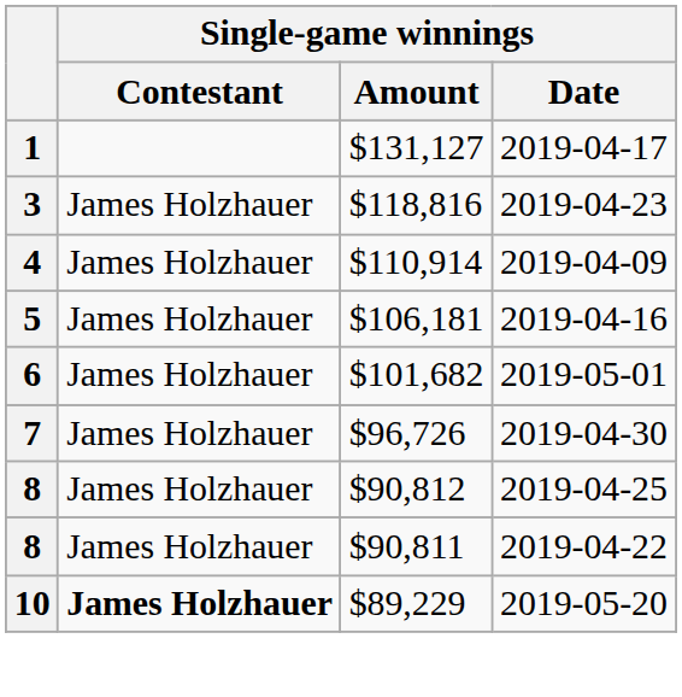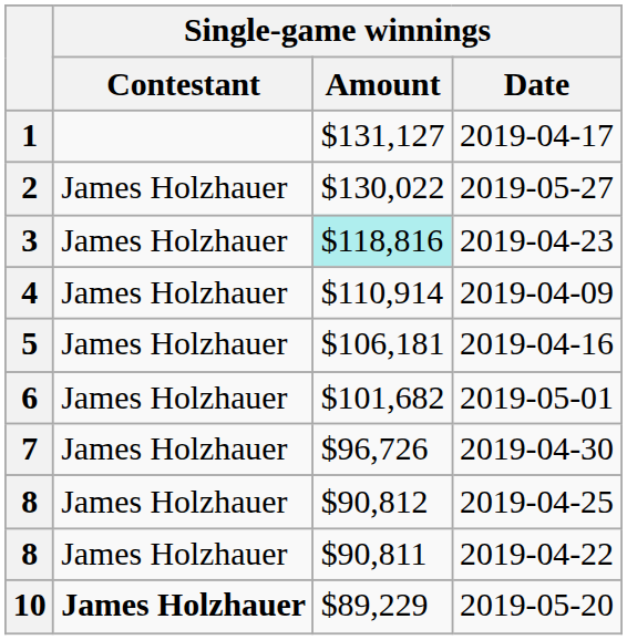+ row: 2 | James Holzhauer | $130,022 | 2019-05-27
3 | Single-game winnings / Amount: no background -> paleturquoise background
